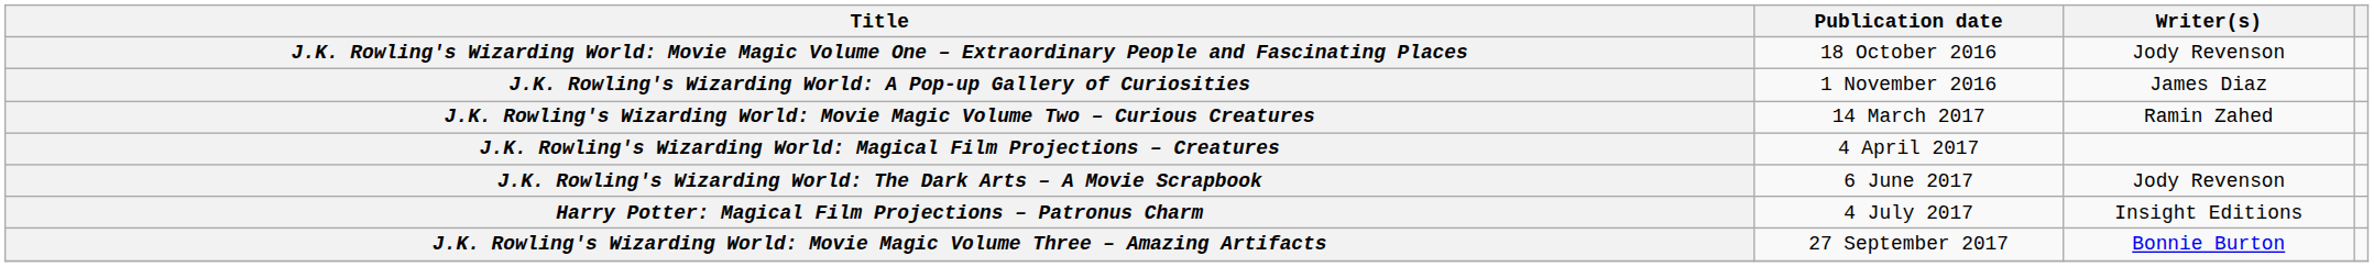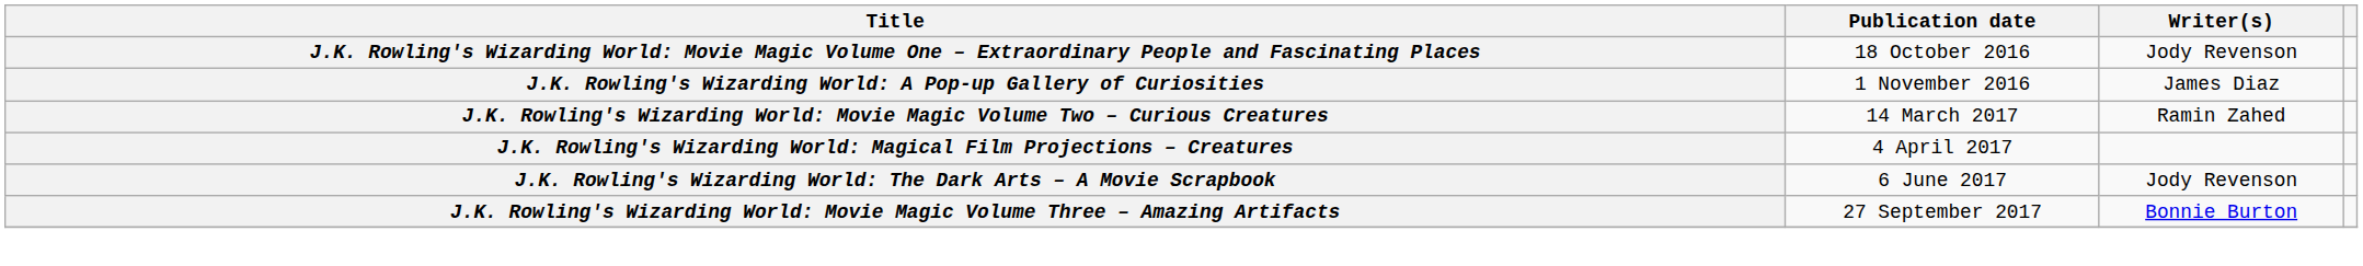- row: Harry Potter: Magical Film Projections – Patronus Charm | 4 July 2017 | Insight Editions
